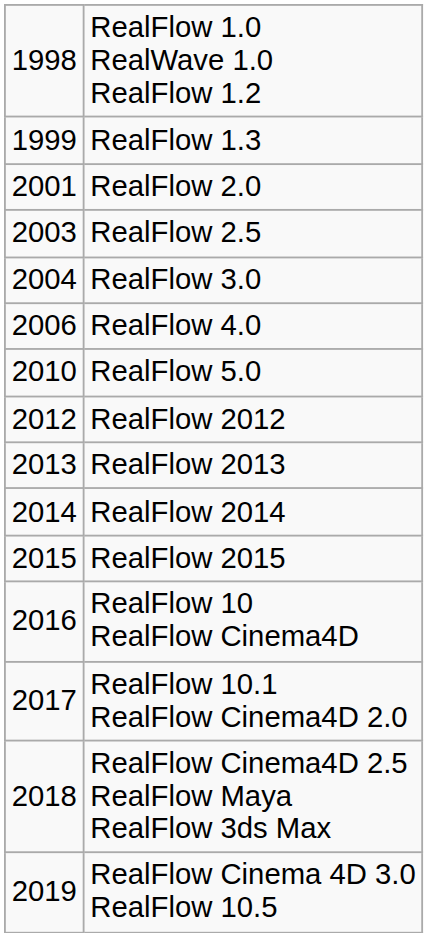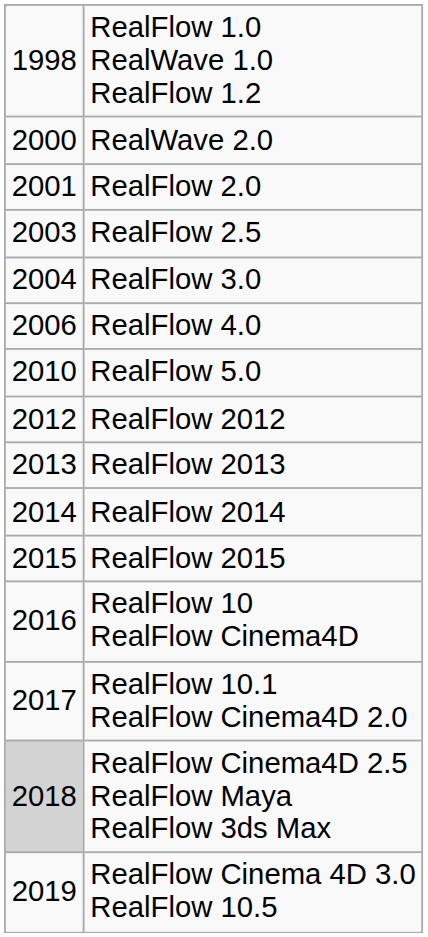- row: 1999 | RealFlow 1.3
+ row: 2000 | RealWave 2.0
RealFlow Cinema4D 2.5 RealFlow Maya RealFlow 3ds Max | column 1: no background -> lightgrey background
